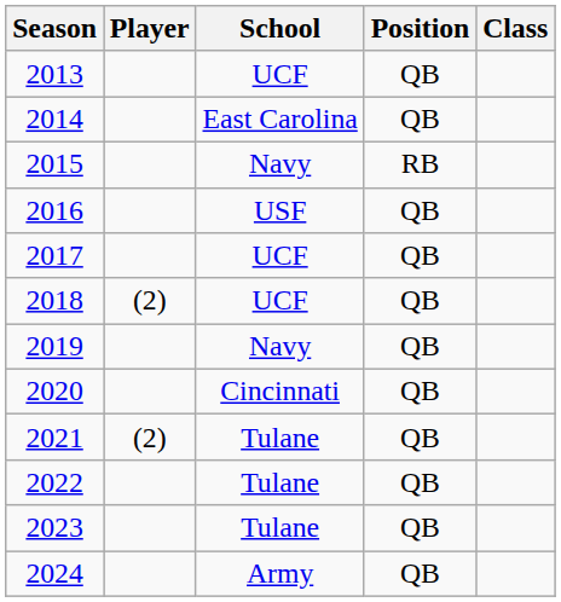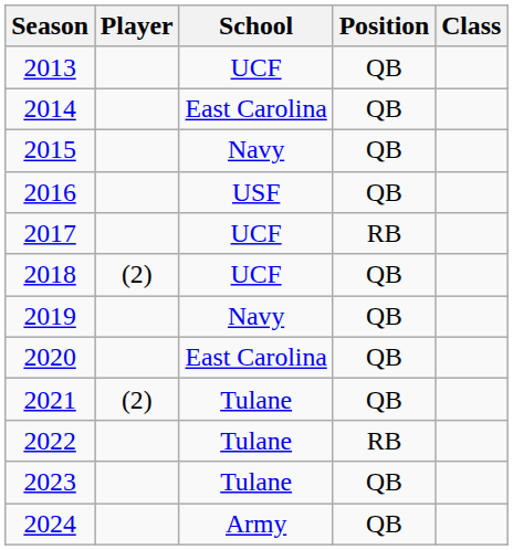2015 | Position: RB -> QB
2017 | Position: QB -> RB
2020 | School: Cincinnati -> East Carolina
2022 | Position: QB -> RB
